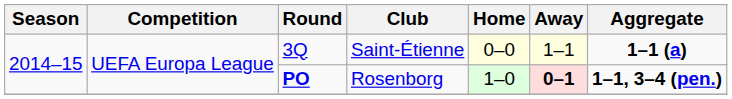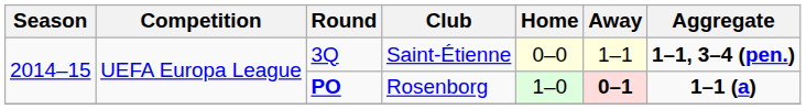3Q | Aggregate: 1–1 (a) -> 1–1, 3–4 (pen.)
PO | Aggregate: 1–1, 3–4 (pen.) -> 1–1 (a)
